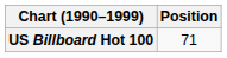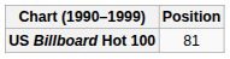US Billboard Hot 100 | Position: 71 -> 81
